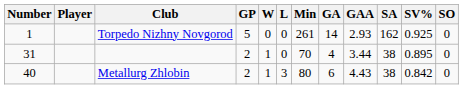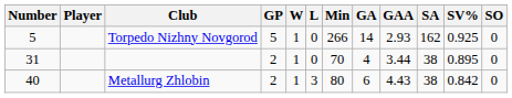Torpedo Nizhny Novgorod | Number: 1 -> 5
Torpedo Nizhny Novgorod | W: 0 -> 1
Torpedo Nizhny Novgorod | Min: 261 -> 266
